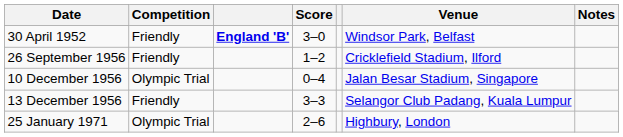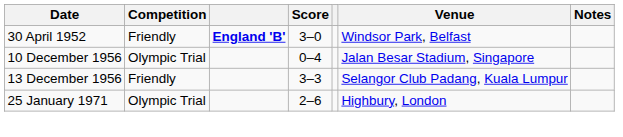- row: 26 September 1956 | Friendly | 1–2 | Cricklefield Stadium, Ilford
